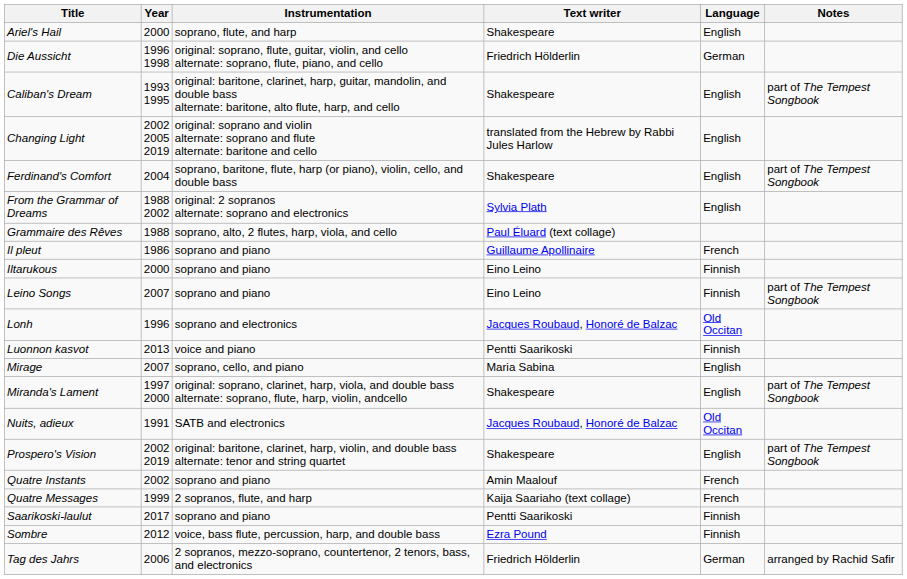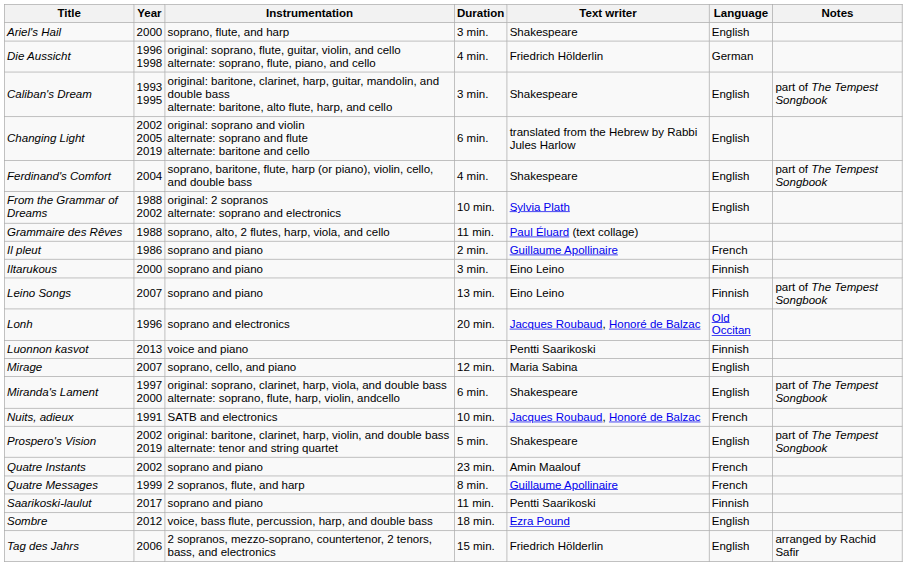+ column: Duration | 3 min. | 4 min. | 3 min. | 6 min. | 4 min. | 10 min. | 11 min. | 2 min. | 3 min. | 13 min. | 20 min. | 12 min. | 6 min. | 10 min. | 5 min. | 23 min. | 8 min. | 11 min. | 18 min. | 15 min.
Nuits, adieux | Language: Old Occitan -> French
Quatre Messages | Text writer: Kaija Saariaho (text collage) -> Guillaume Apollinaire
Sombre | Language: Finnish -> English
Tag des Jahrs | Language: German -> English
